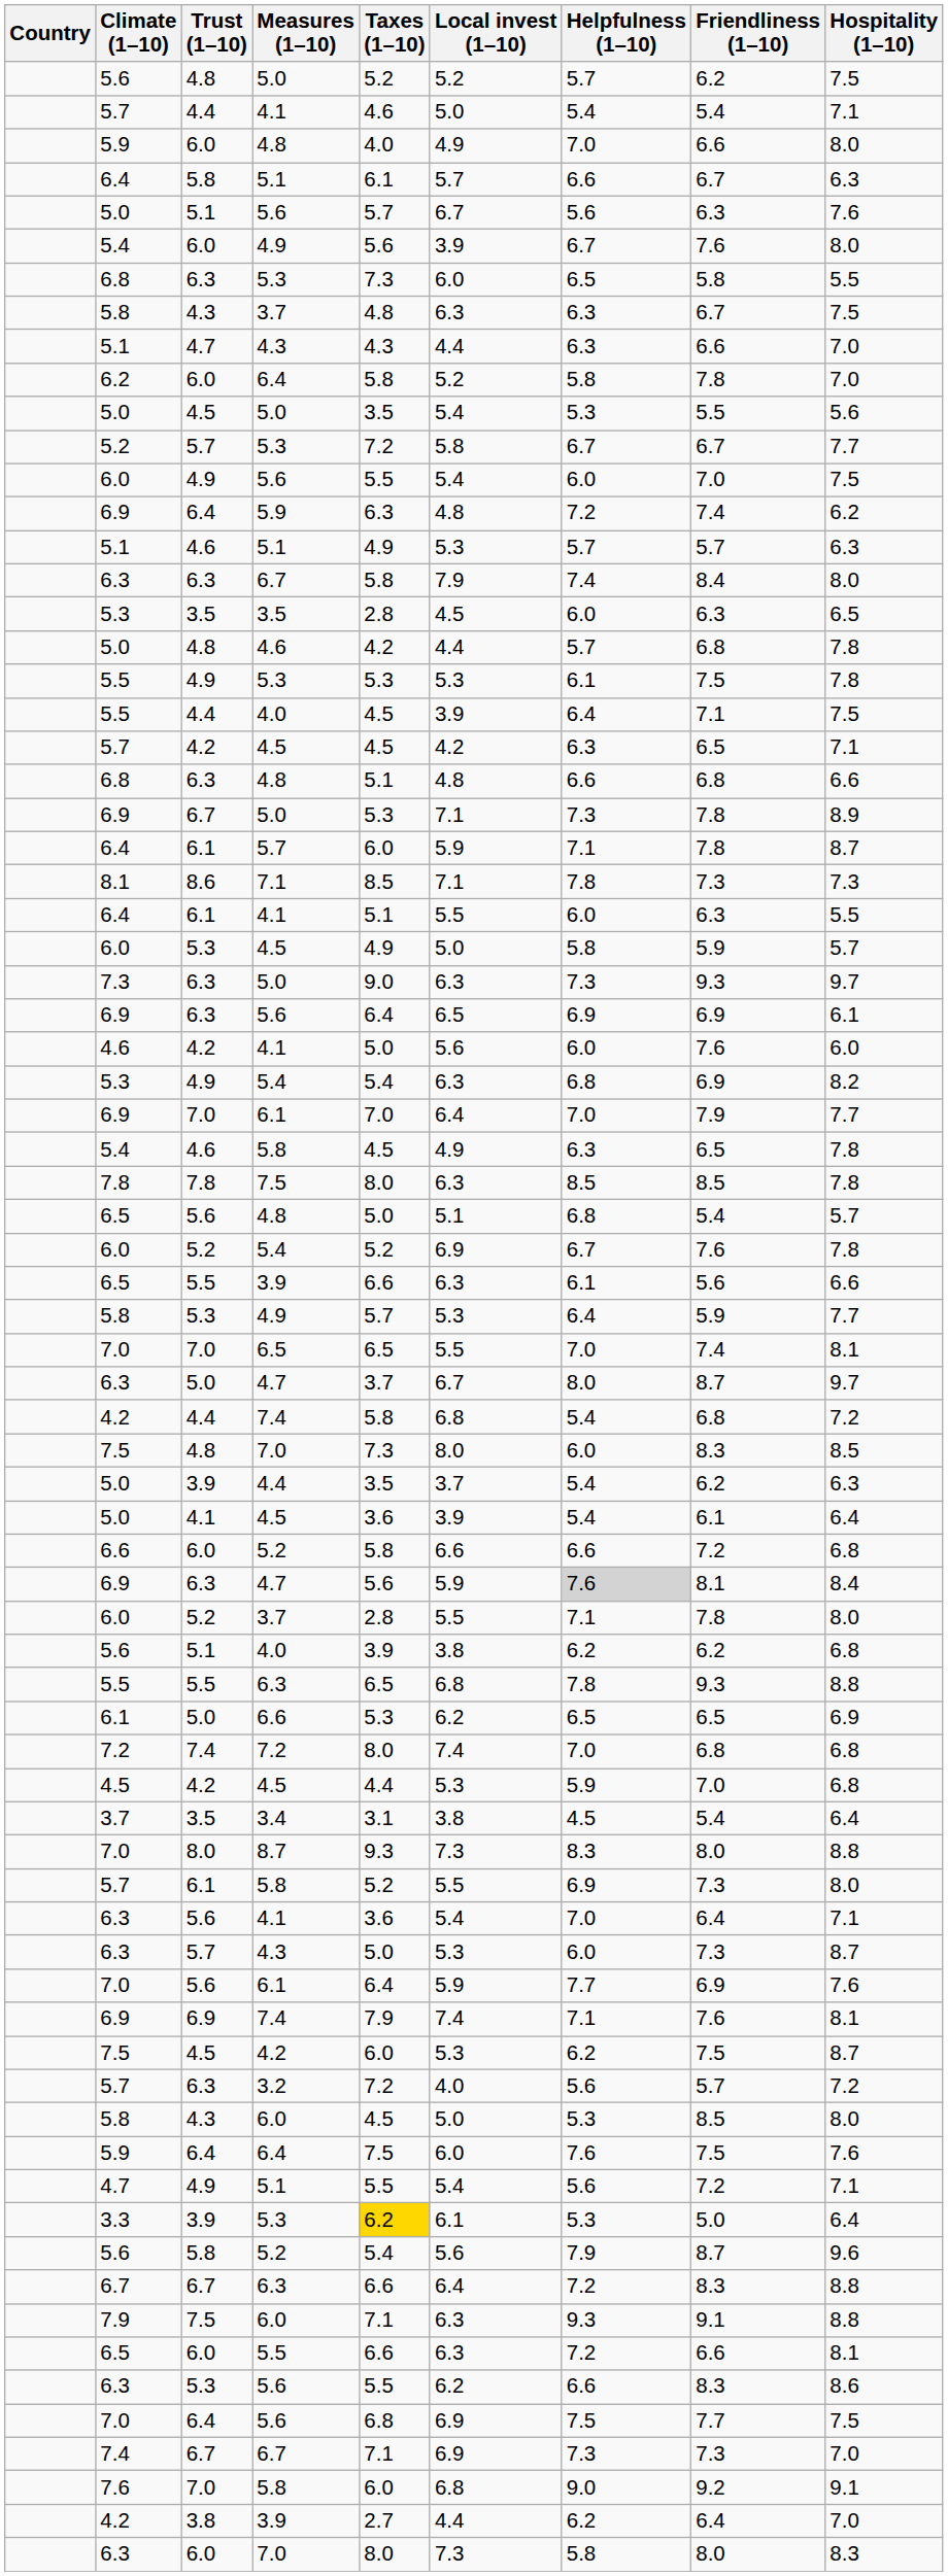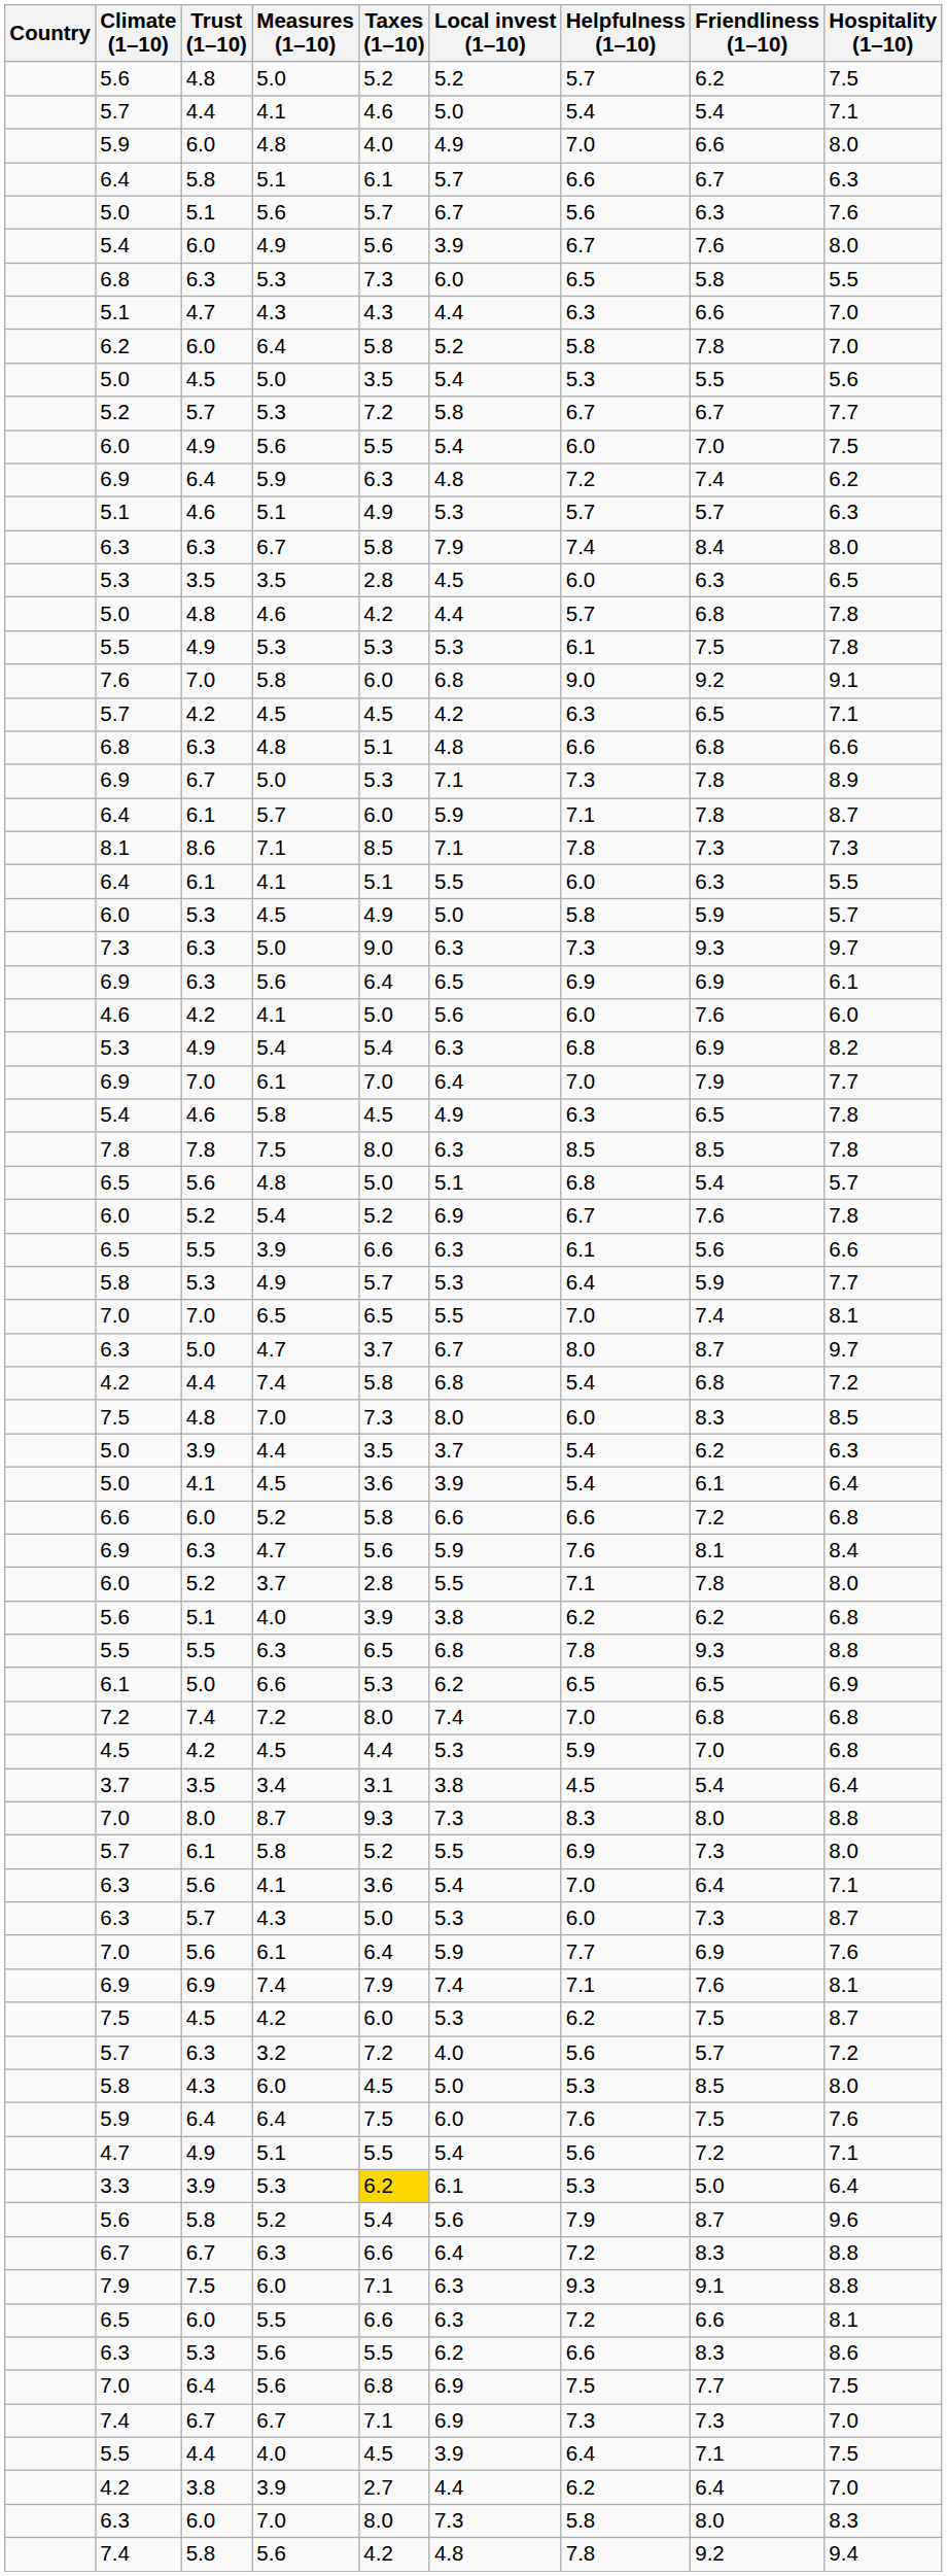- row: 5.8 | 4.3 | 3.7 | 4.8 | 6.3 | 6.3 | 6.7 | 7.5
rows swapped: 7.6 / 5.8 <-> 5.5 / 4.0
6.9 / 4.7 | Helpfulness (1–10): lightgrey background -> no background
+ row: 7.4 | 5.8 | 5.6 | 4.2 | 4.8 | 7.8 | 9.2 | 9.4
